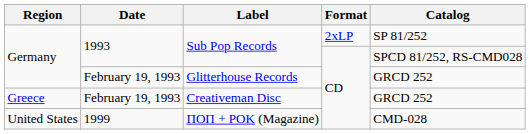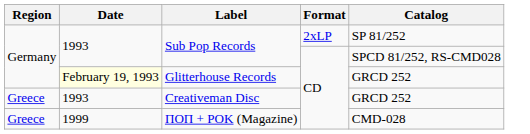Glitterhouse Records | Date: no background -> lightyellow background
Creativeman Disc | Date: February 19, 1993 -> 1993
ΠΟΠ + POK (Magazine) | Region: United States -> Greece
